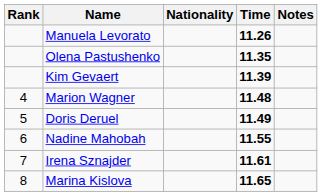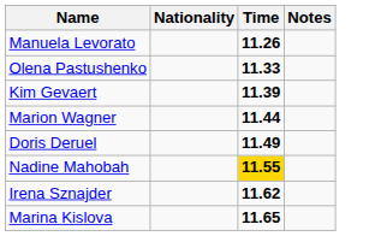- column: Rank | 4 | 5 | 6 | 7 | 8
Olena Pastushenko | Time: 11.35 -> 11.33
Marion Wagner | Time: 11.48 -> 11.44
Nadine Mahobah | Time: no background -> gold background
Irena Sznajder | Time: 11.61 -> 11.62
